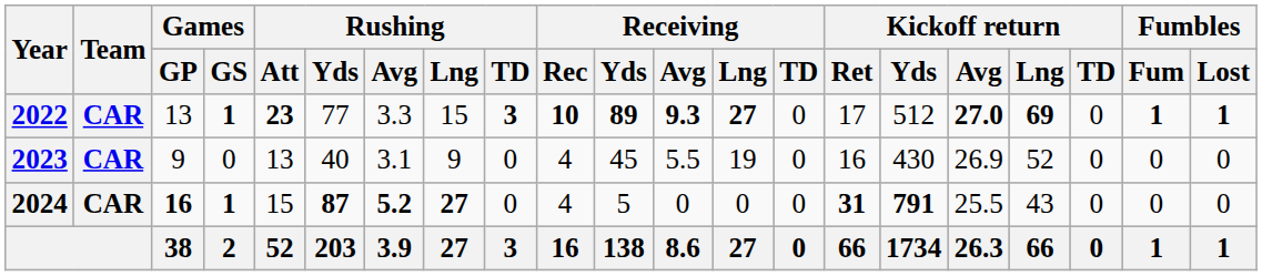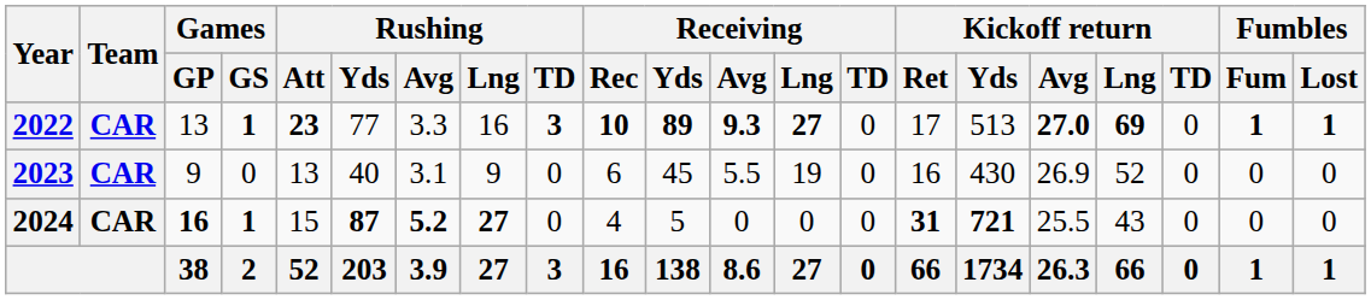2022 | Rushing / Lng: 15 -> 16
2022 | Kickoff return / Yds: 512 -> 513
2023 | Receiving / Rec: 4 -> 6
2024 | Kickoff return / Yds: 791 -> 721
